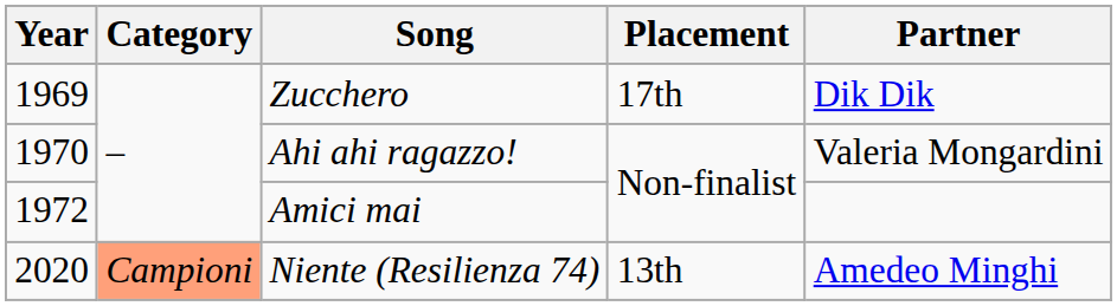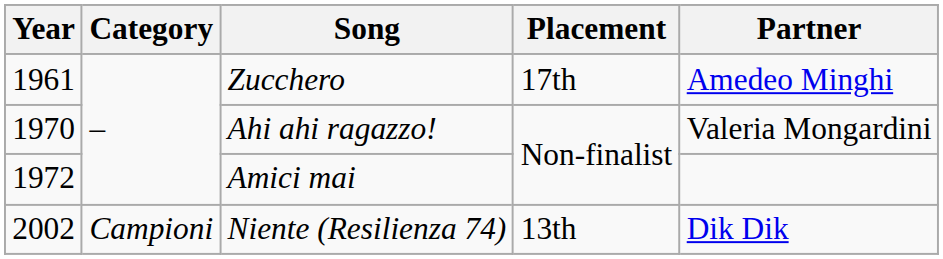Zucchero | Year: 1969 -> 1961
Zucchero | Partner: Dik Dik -> Amedeo Minghi
Niente (Resilienza 74) | Year: 2020 -> 2002
Niente (Resilienza 74) | Category: lightsalmon background -> no background
Niente (Resilienza 74) | Partner: Amedeo Minghi -> Dik Dik
